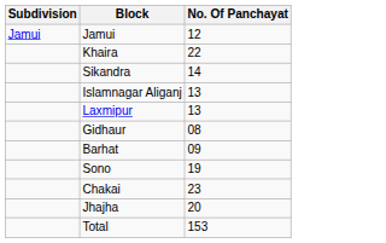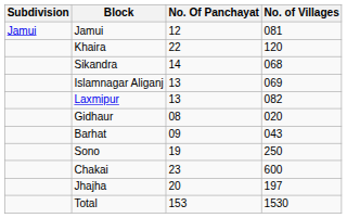+ column: No. of Villages | 081 | 120 | 068 | 069 | 082 | 020 | 043 | 250 | 600 | 197 | 1530
